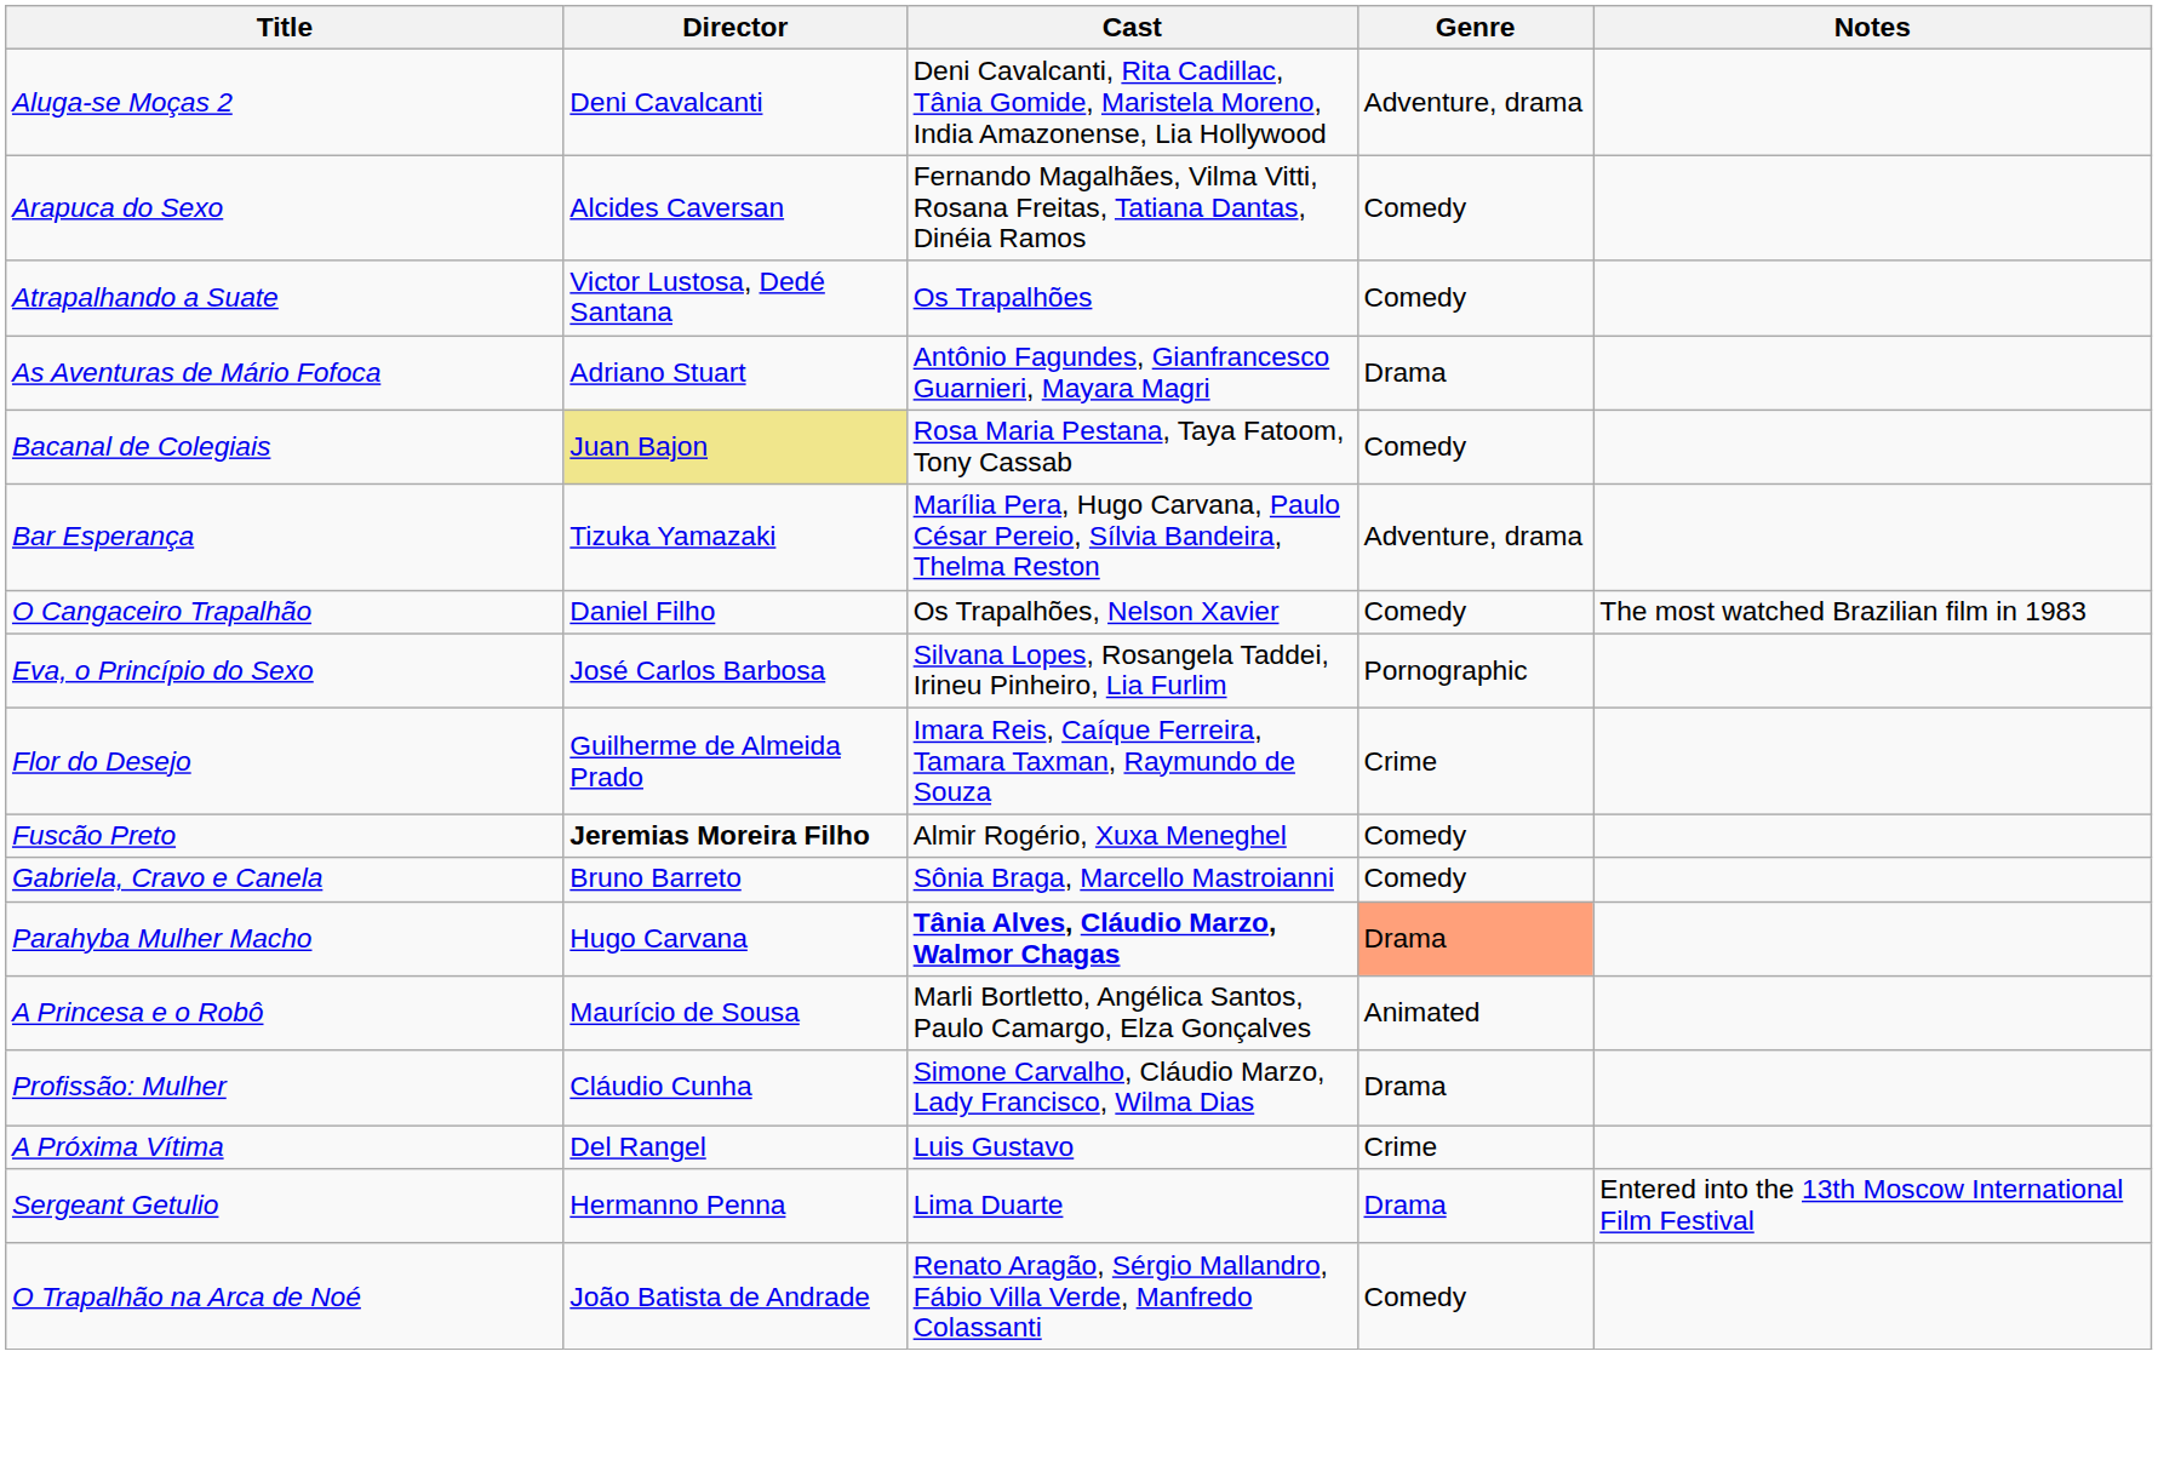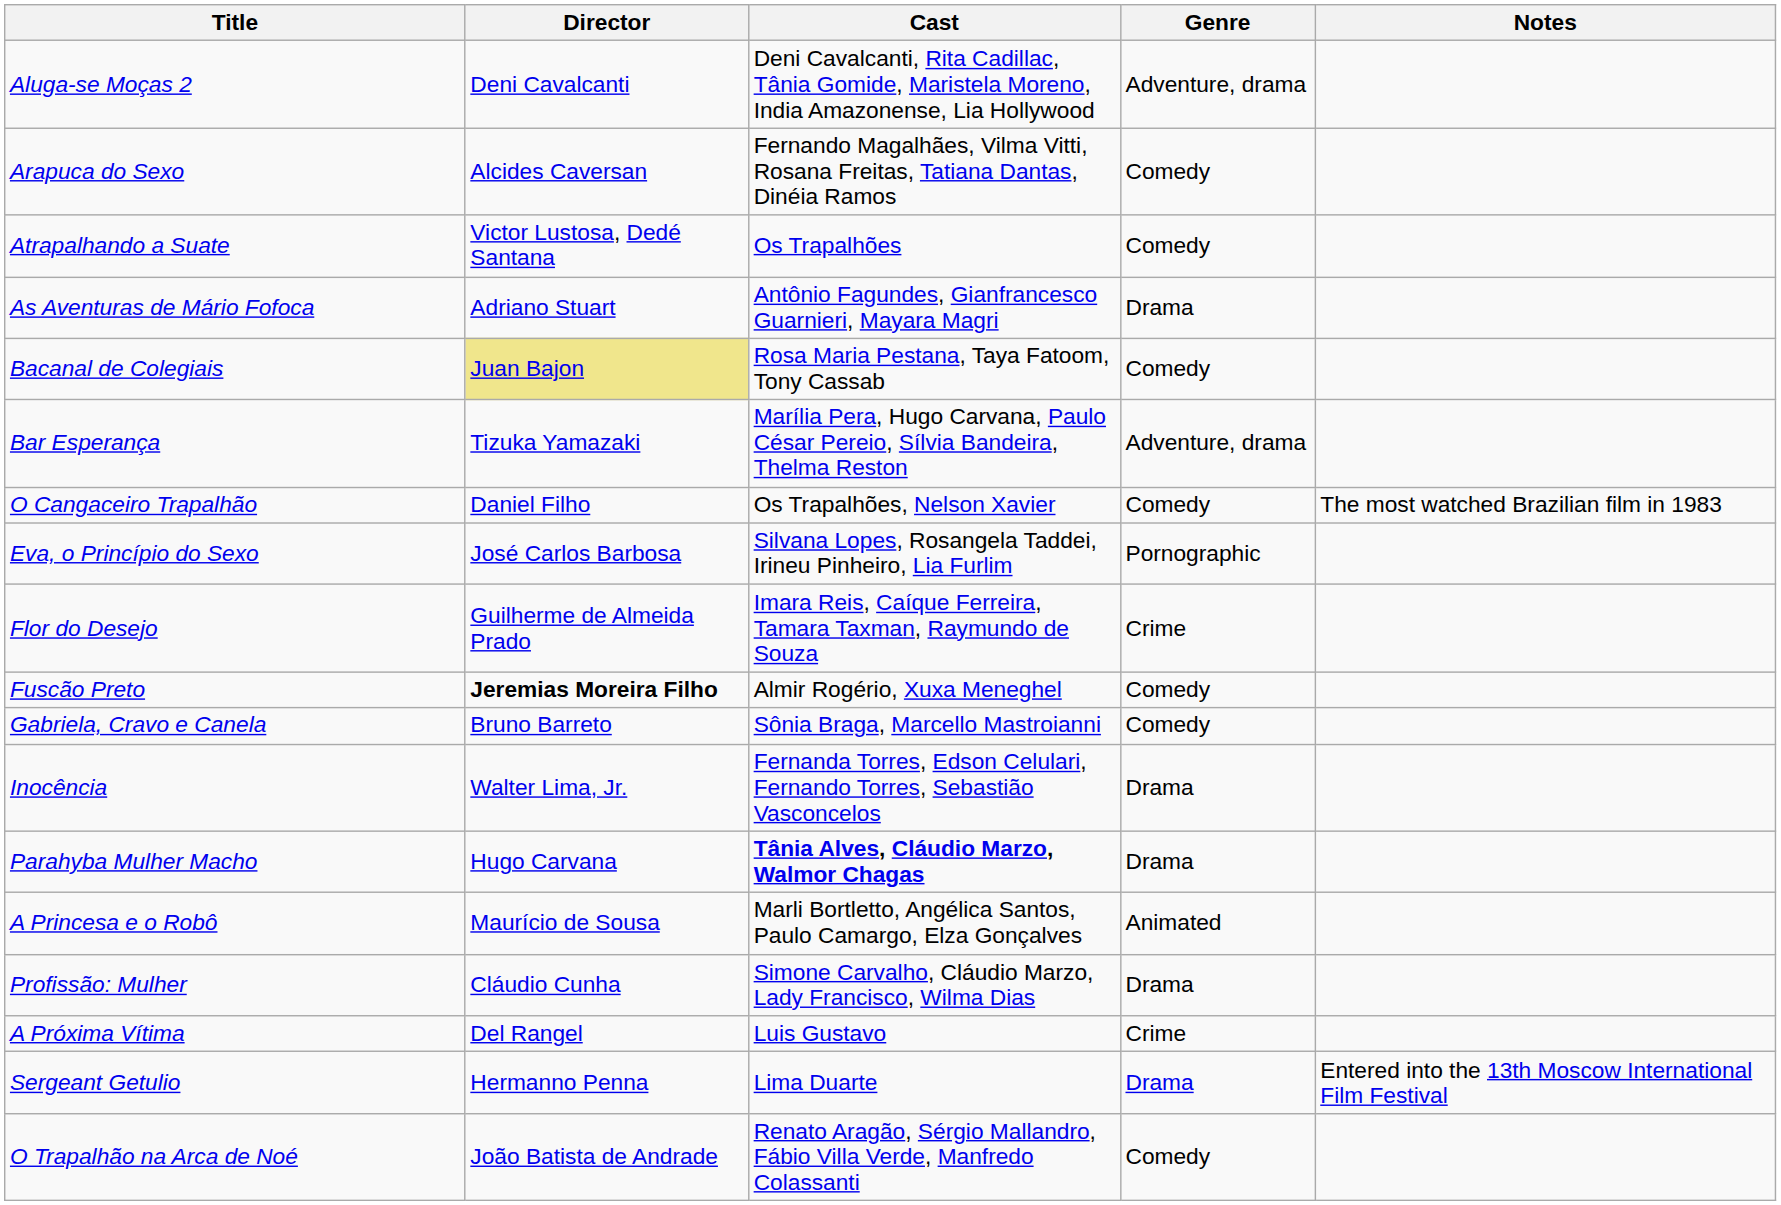+ row: Inocência | Walter Lima, Jr. | Fernanda Torres, Edson Celulari, Fernando Torres, Sebastião Vasconcelos | Drama
Parahyba Mulher Macho | Genre: lightsalmon background -> no background
